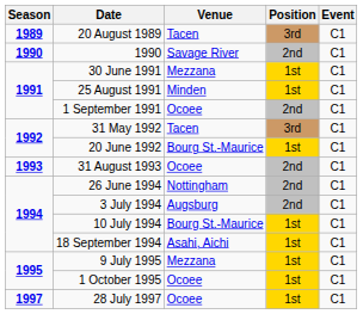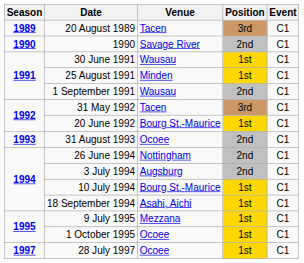30 June 1991 | Venue: Mezzana -> Wausau
1 September 1991 | Venue: Ocoee -> Wausau
